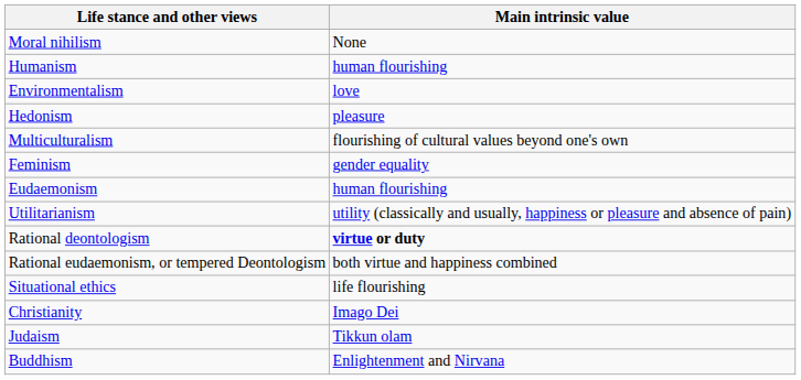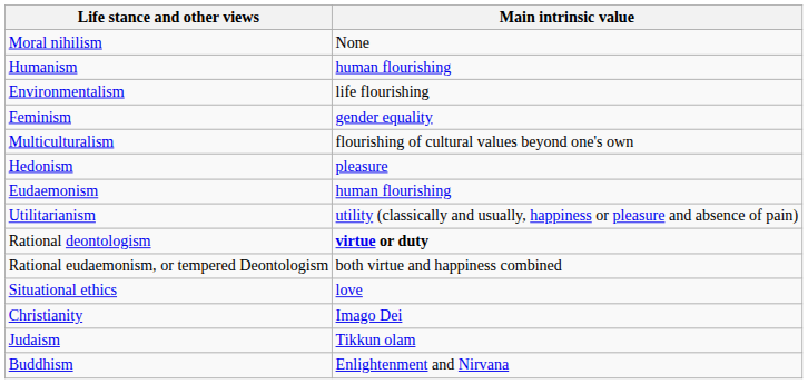Environmentalism | Main intrinsic value: love -> life flourishing
rows swapped: Feminism <-> Hedonism
Situational ethics | Main intrinsic value: life flourishing -> love
